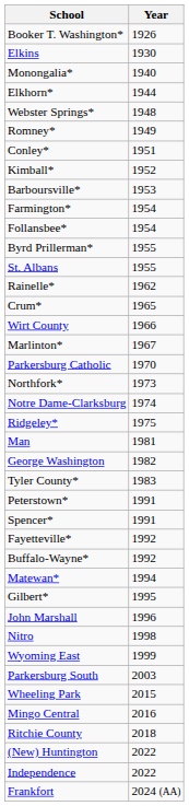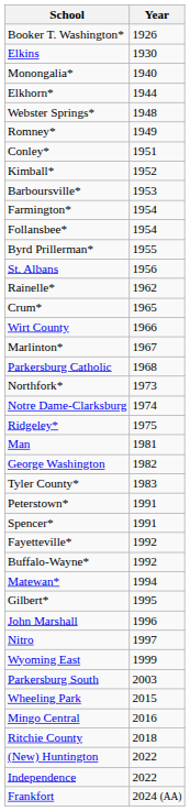St. Albans | Year: 1955 -> 1956
Parkersburg Catholic | Year: 1970 -> 1968
Nitro | Year: 1998 -> 1997
